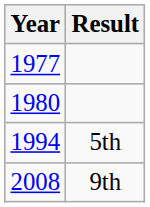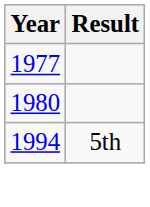- row: 2008 | 9th
